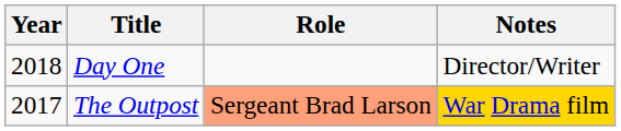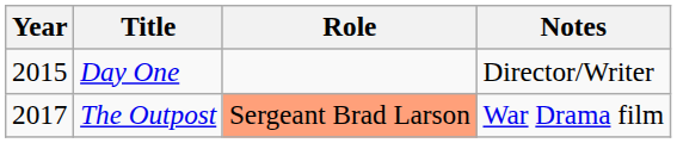Day One | Year: 2018 -> 2015
The Outpost | Notes: gold background -> no background
